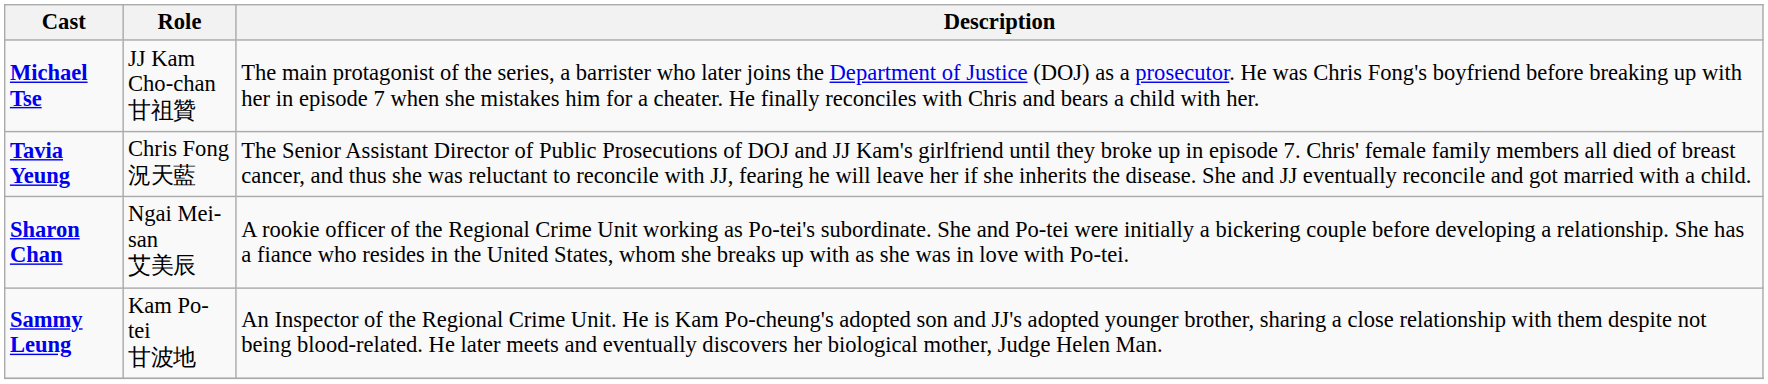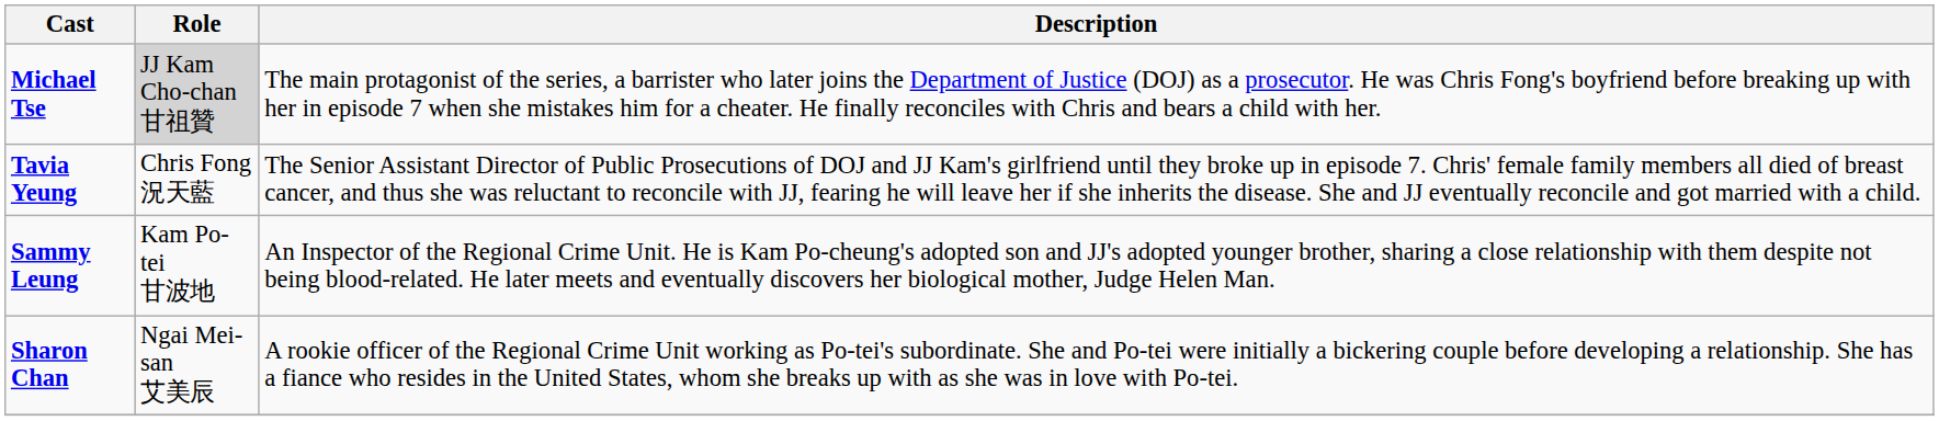Michael Tse | Role: no background -> lightgrey background
rows swapped: Sammy Leung <-> Sharon Chan
